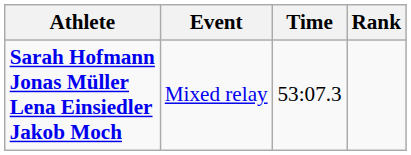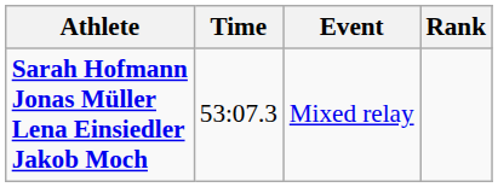columns swapped: Event <-> Time
